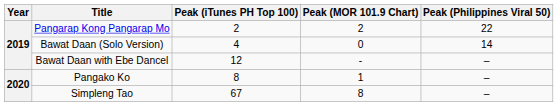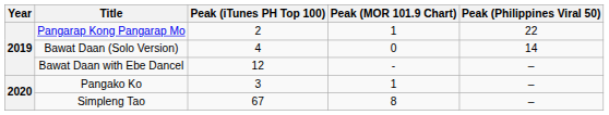Pangarap Kong Pangarap Mo | Peak (MOR 101.9 Chart): 2 -> 1
Pangako Ko | Peak (iTunes PH Top 100): 8 -> 3
